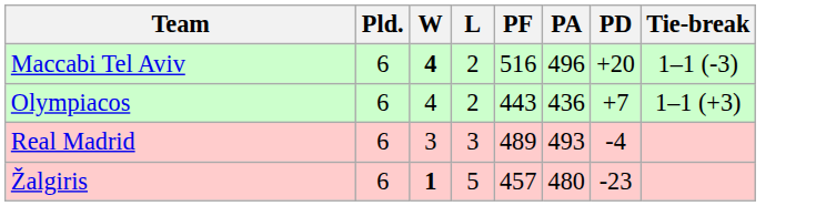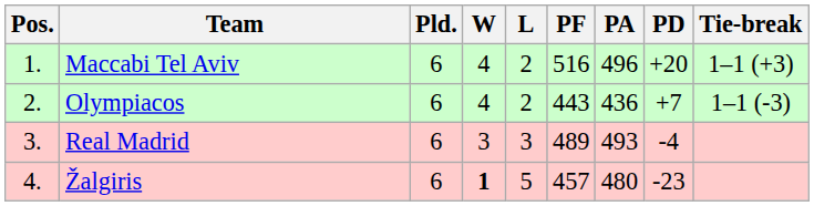+ column: Pos. | 1. | 2. | 3. | 4.
Maccabi Tel Aviv | W: bold -> normal
Maccabi Tel Aviv | Tie-break: 1–1 (-3) -> 1–1 (+3)
Olympiacos | Tie-break: 1–1 (+3) -> 1–1 (-3)
